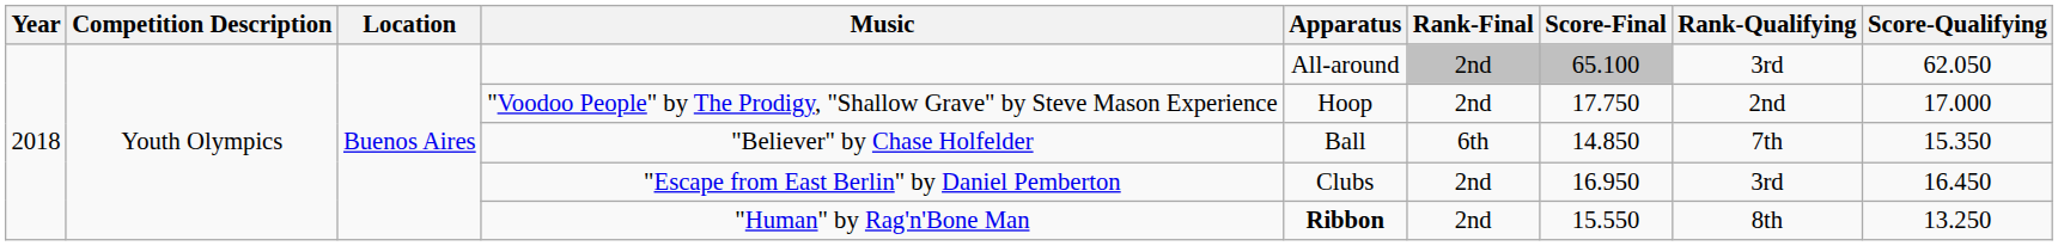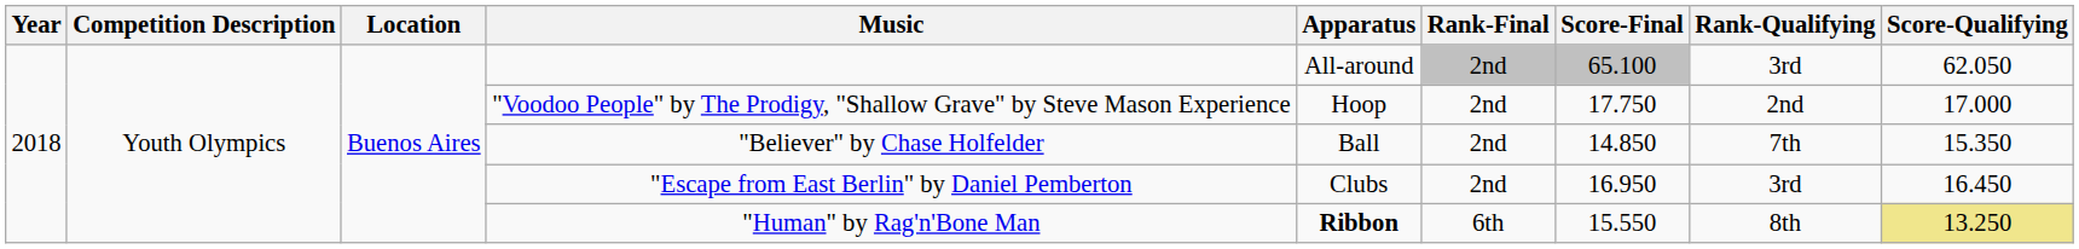"Believer" by Chase Holfelder | Rank-Final: 6th -> 2nd
"Human" by Rag'n'Bone Man | Rank-Final: 2nd -> 6th
"Human" by Rag'n'Bone Man | Score-Qualifying: no background -> khaki background
